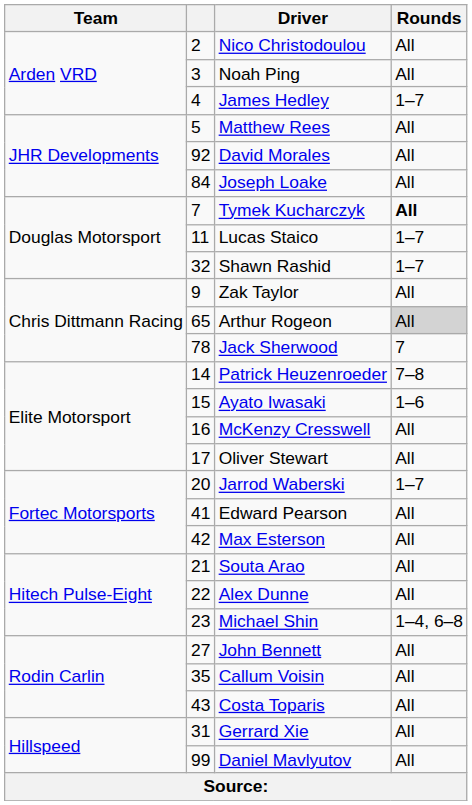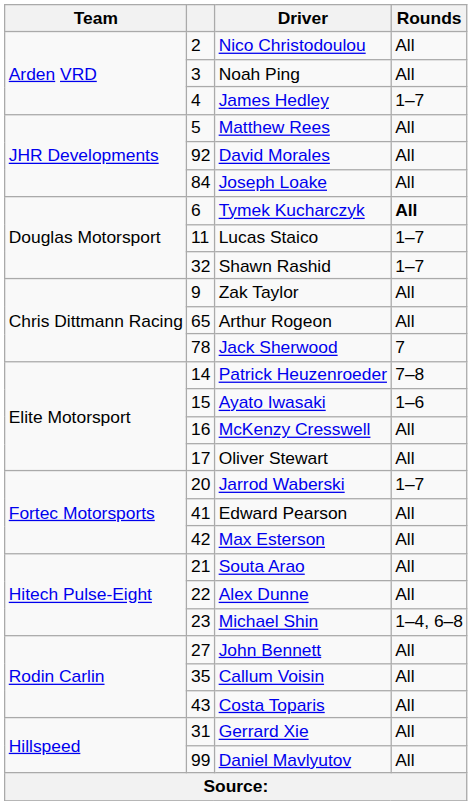Tymek Kucharczyk | column 2: 7 -> 6
Arthur Rogeon | Rounds: lightgrey background -> no background
